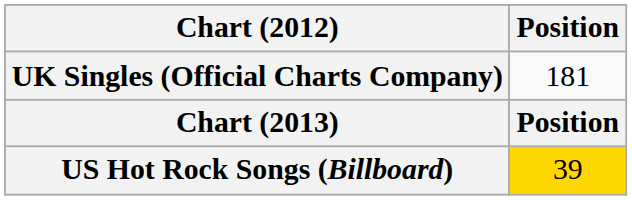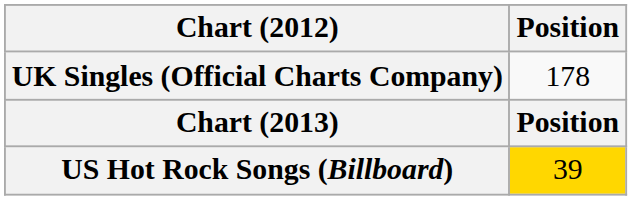UK Singles (Official Charts Company) | Position: 181 -> 178
